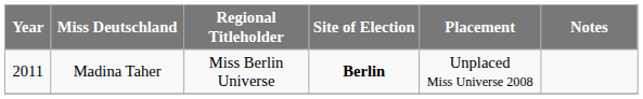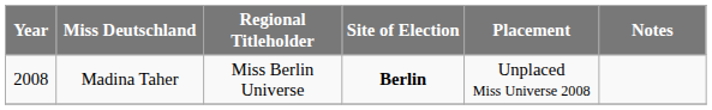Madina Taher | Year: 2011 -> 2008
